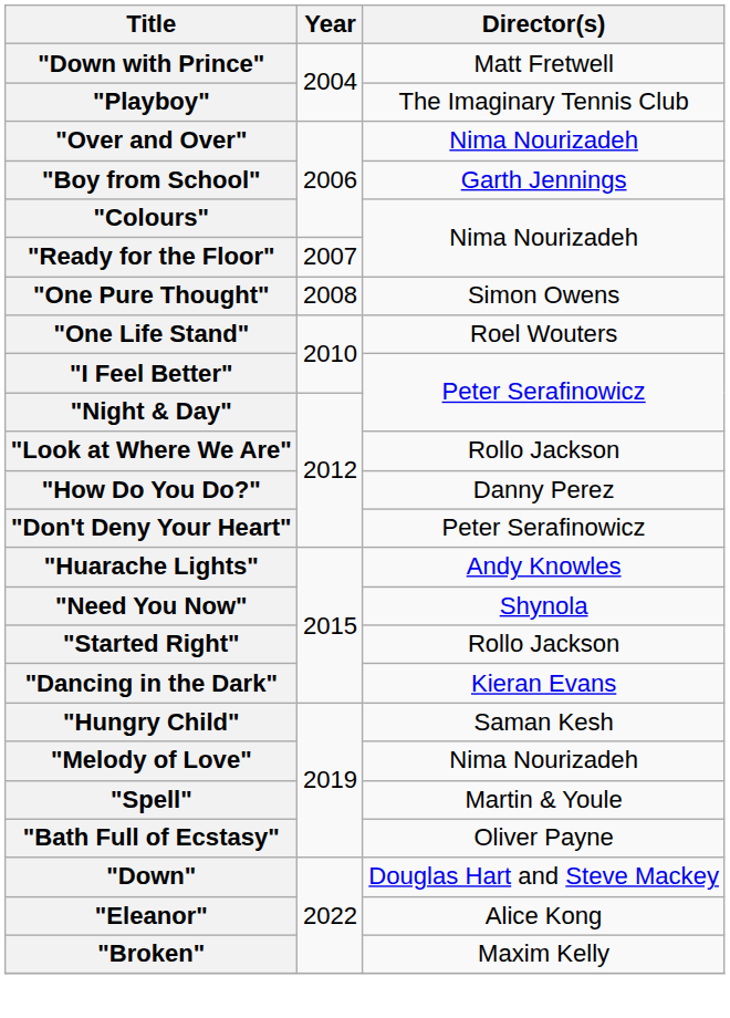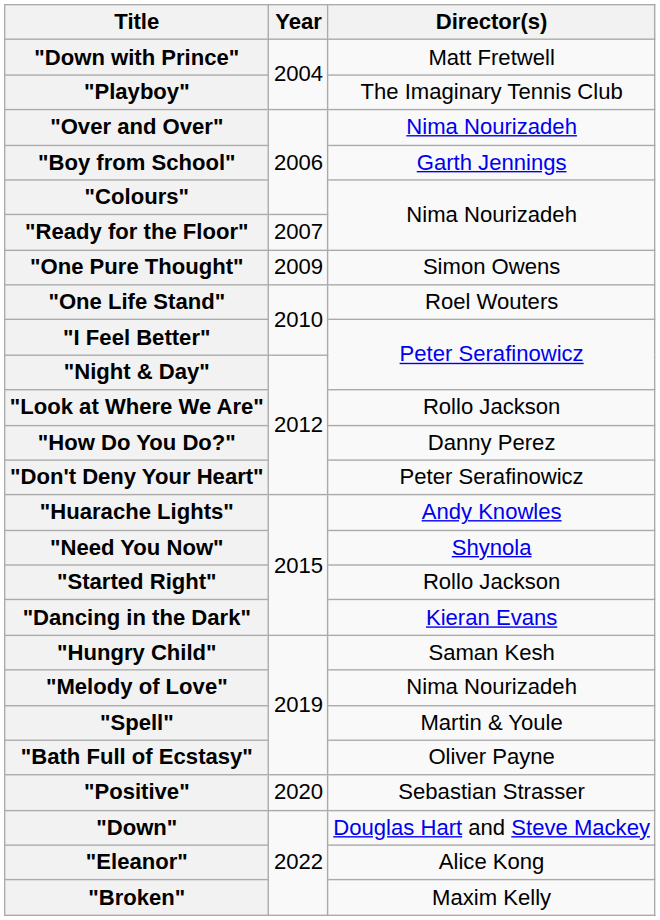"One Pure Thought" | Year: 2008 -> 2009
+ row: "Positive" | 2020 | Sebastian Strasser
